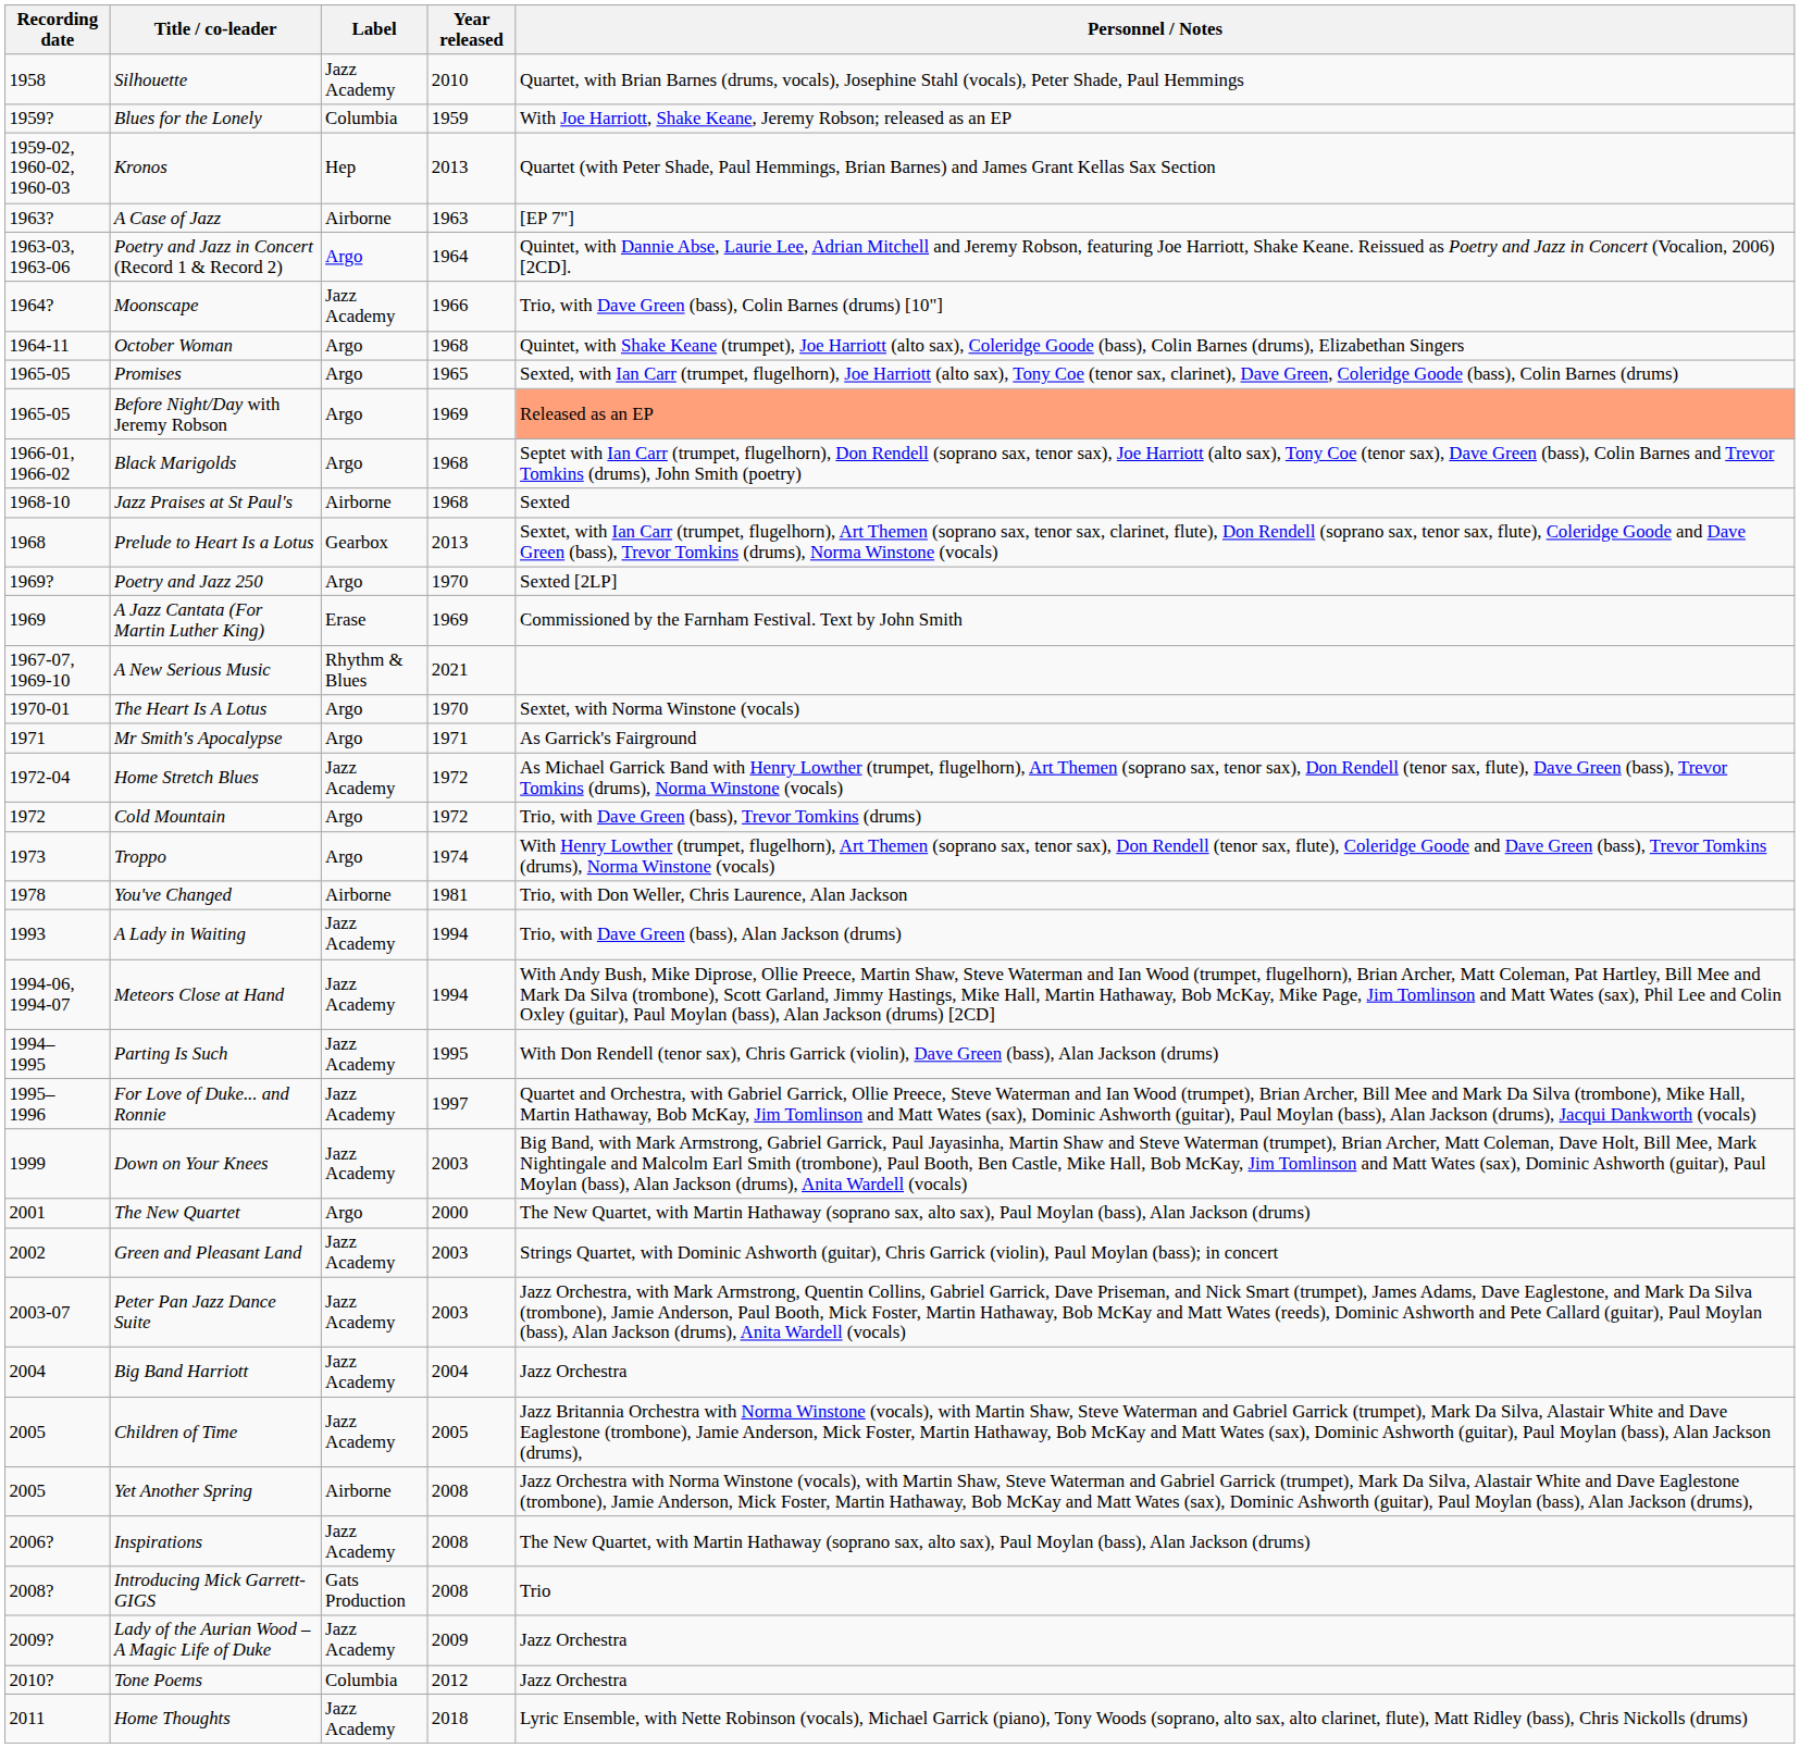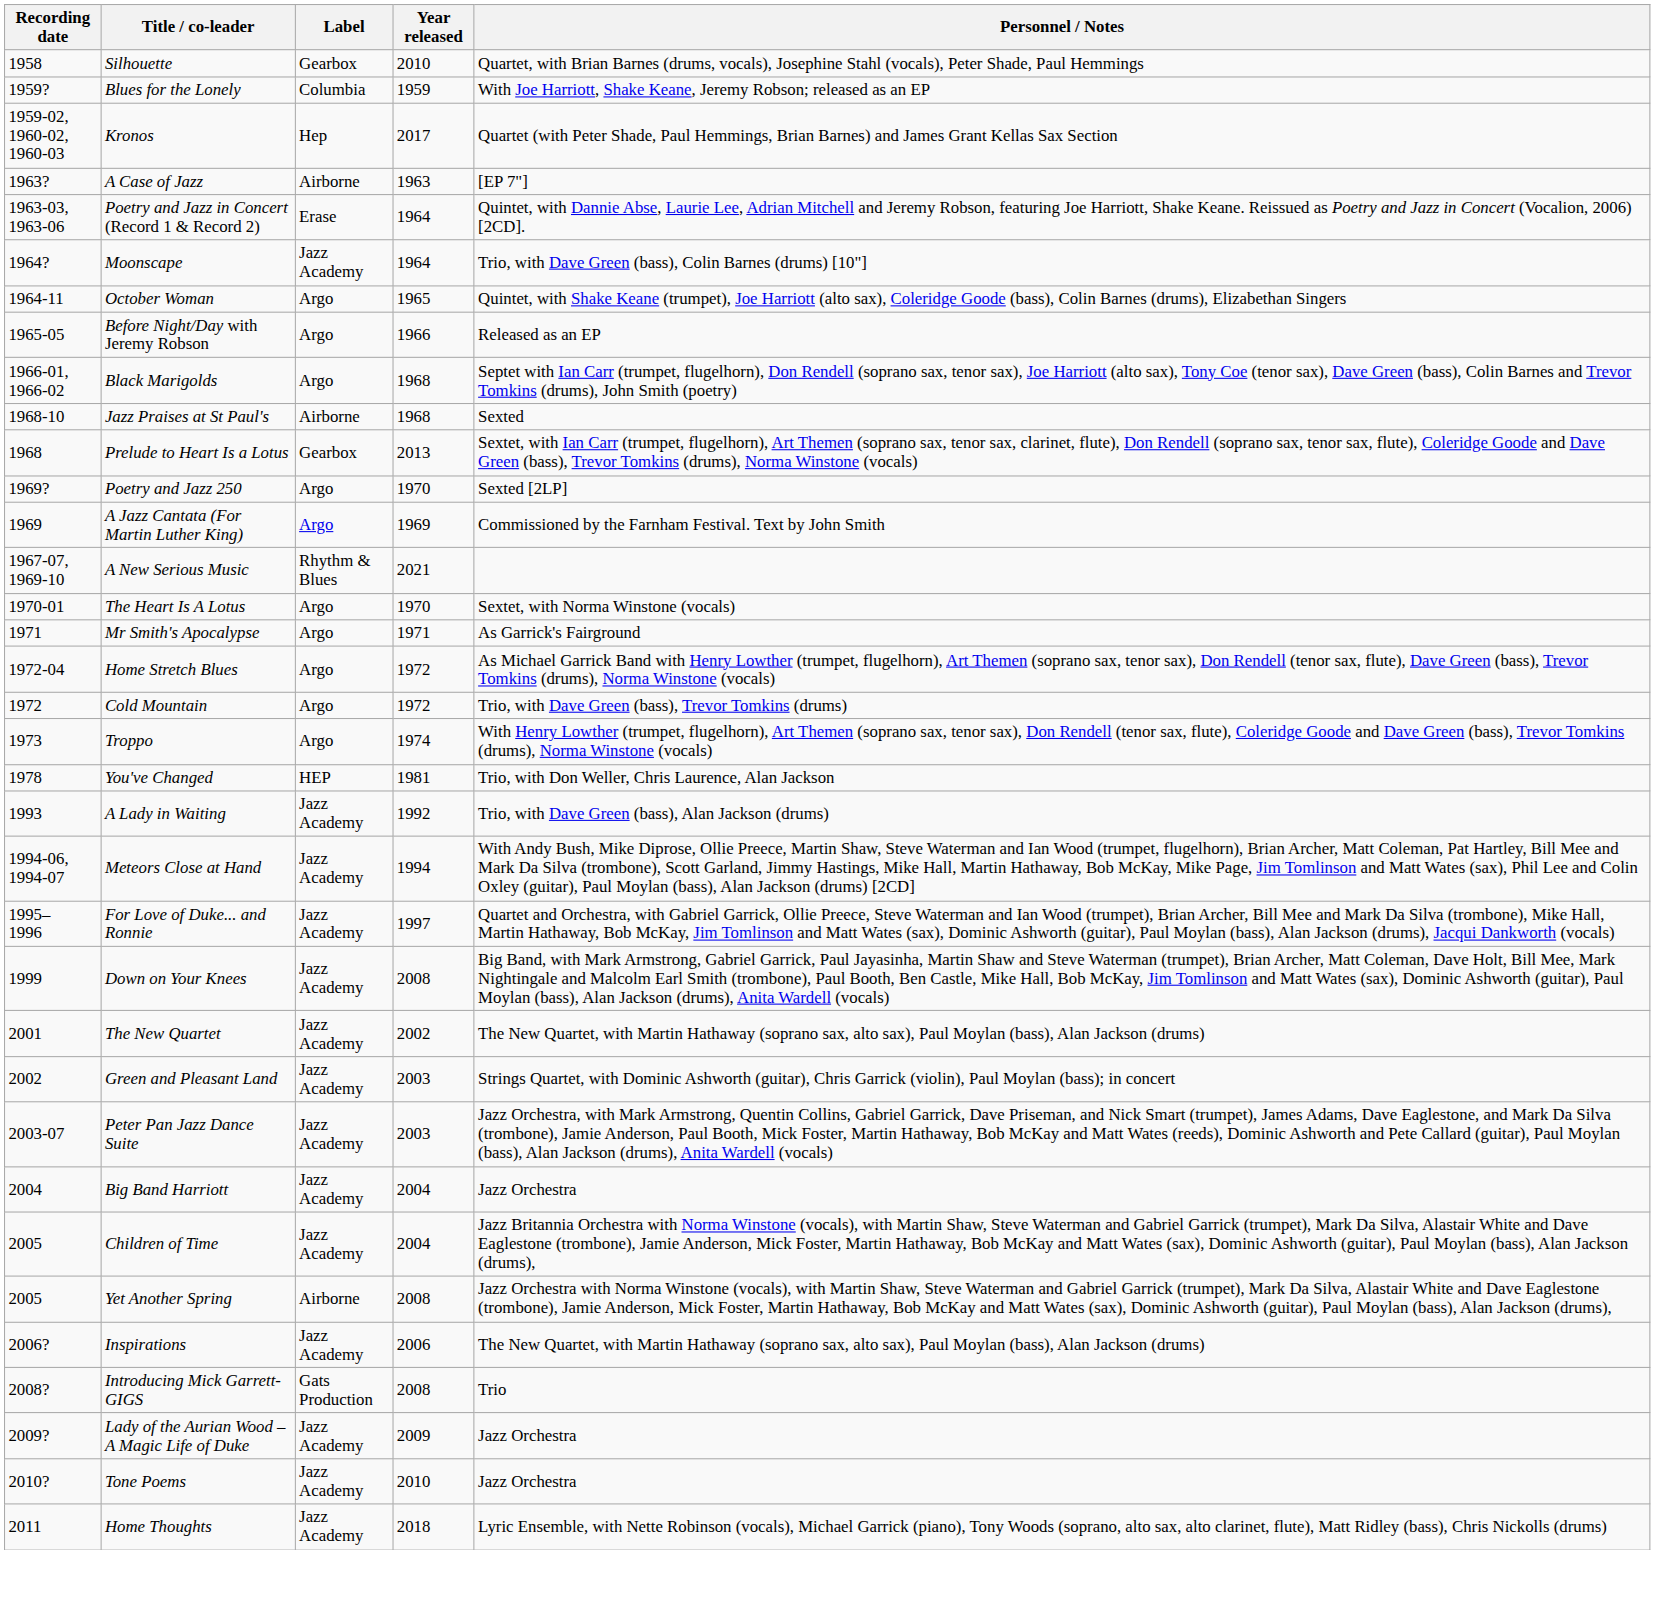Silhouette | Label: Jazz Academy -> Gearbox
Kronos | Year released: 2013 -> 2017
Poetry and Jazz in Concert (Record 1 & Record 2) | Label: Argo -> Erase
Moonscape | Year released: 1966 -> 1964
October Woman | Year released: 1968 -> 1965
- row: 1965-05 | Promises | Argo | 1965 | Sexted, with Ian Carr (trumpet, flugelhorn), Joe Harriott (alto sax), Tony Coe (tenor sax, clarinet), Dave Green, Coleridge Goode (bass), Colin Barnes (drums)
Before Night/Day with Jeremy Robson | Year released: 1969 -> 1966
Before Night/Day with Jeremy Robson | Personnel / Notes: lightsalmon background -> no background
A Jazz Cantata (For Martin Luther King) | Label: Erase -> Argo
Home Stretch Blues | Label: Jazz Academy -> Argo
You've Changed | Label: Airborne -> HEP
A Lady in Waiting | Year released: 1994 -> 1992
- row: 1994– 1995 | Parting Is Such | Jazz Academy | 1995 | With Don Rendell (tenor sax), Chris Garrick (violin), Dave Green (bass), Alan Jackson (drums)
Down on Your Knees | Year released: 2003 -> 2008
The New Quartet | Label: Argo -> Jazz Academy
The New Quartet | Year released: 2000 -> 2002
Children of Time | Year released: 2005 -> 2004
Inspirations | Year released: 2008 -> 2006
Tone Poems | Label: Columbia -> Jazz Academy
Tone Poems | Year released: 2012 -> 2010
